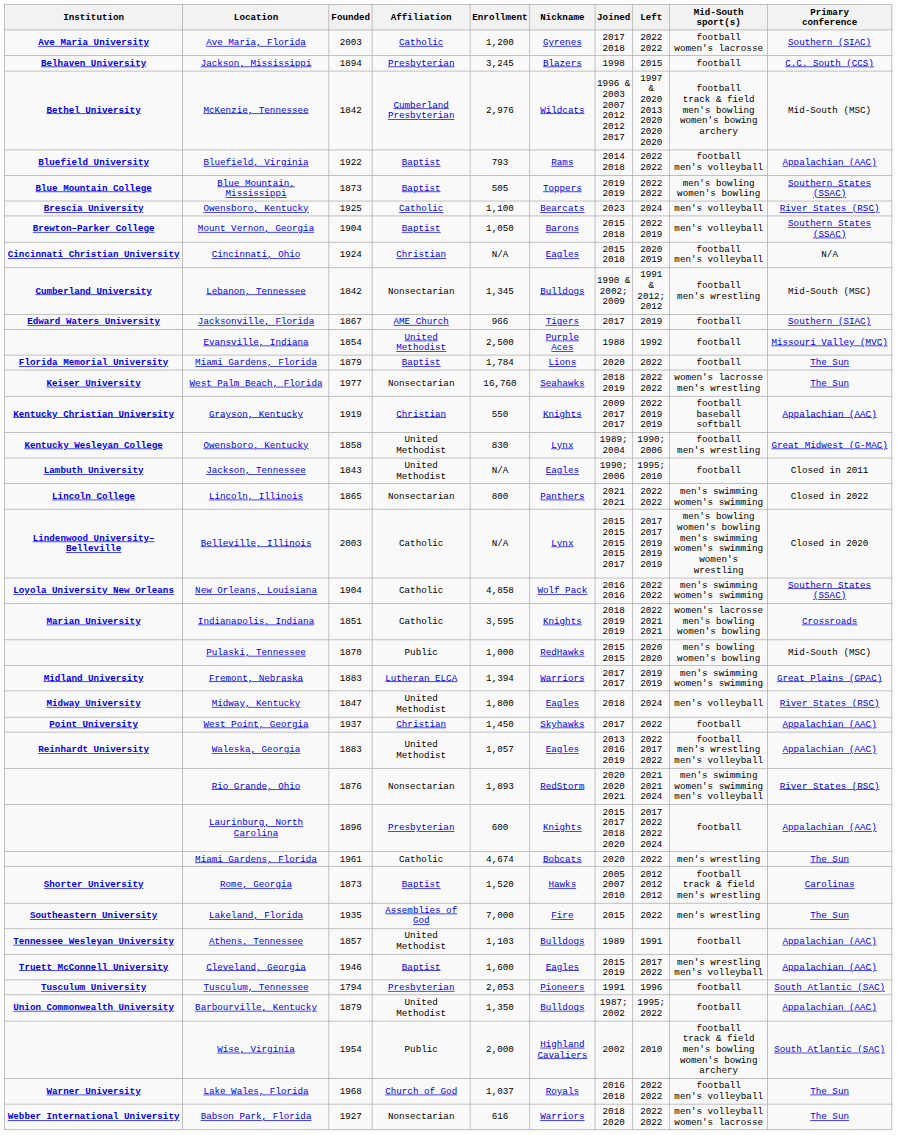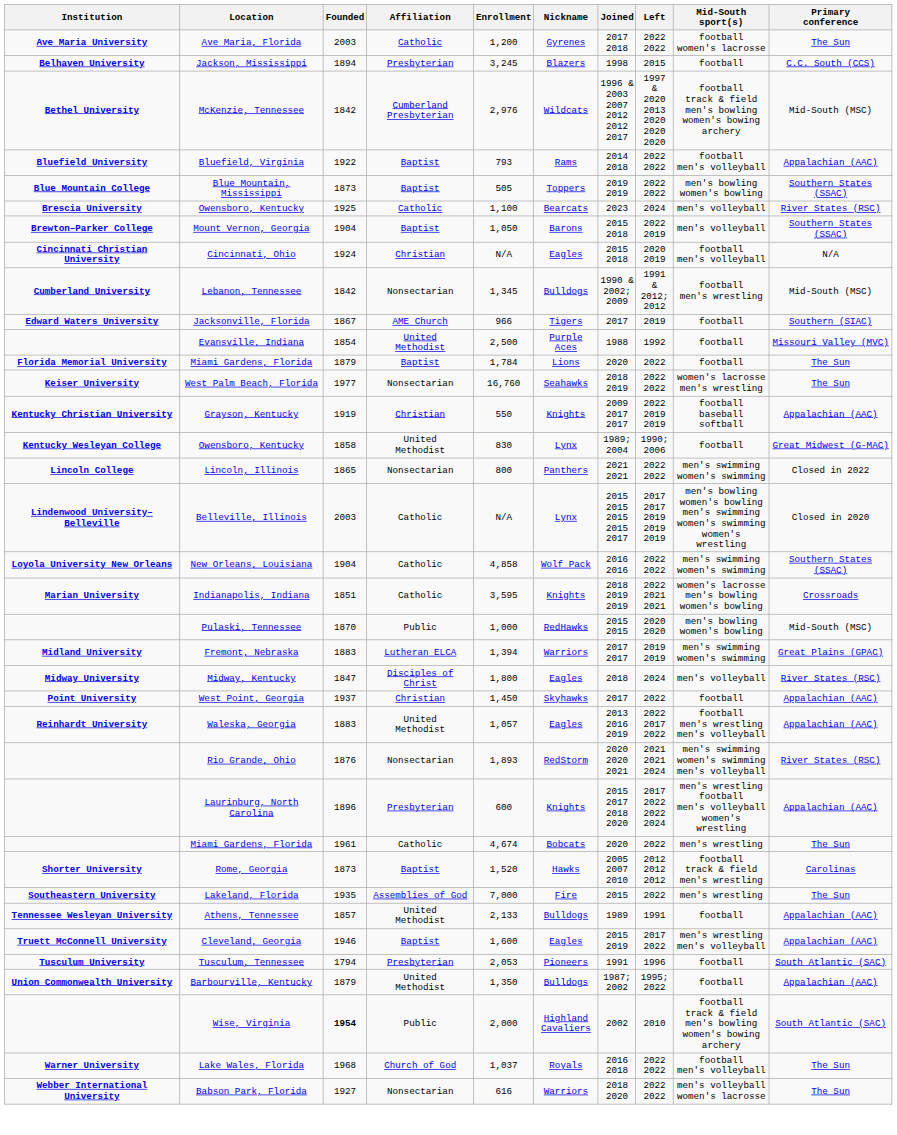Ave Maria, Florida | Primary conference: Southern (SIAC) -> The Sun
Kentucky Wesleyan College / Owensboro, Kentucky | Mid-South sport(s): football men's wrestling -> football
- row: Lambuth University | Jackson, Tennessee | 1843 | United Methodist | N/A | Eagles | 1990; 2006 | 1995; 2010 | football | Closed in 2011
Midway, Kentucky | Affiliation: United Methodist -> Disciples of Christ
Laurinburg, North Carolina | Mid-South sport(s): football -> men's wrestling football men's volleyball women's wrestling
Athens, Tennessee | Enrollment: 1,103 -> 2,133
Wise, Virginia | Founded: normal -> bold
